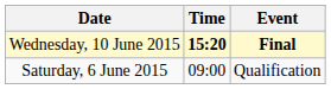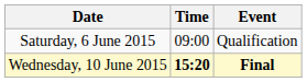rows swapped: Saturday, 6 June 2015 <-> Wednesday, 10 June 2015
